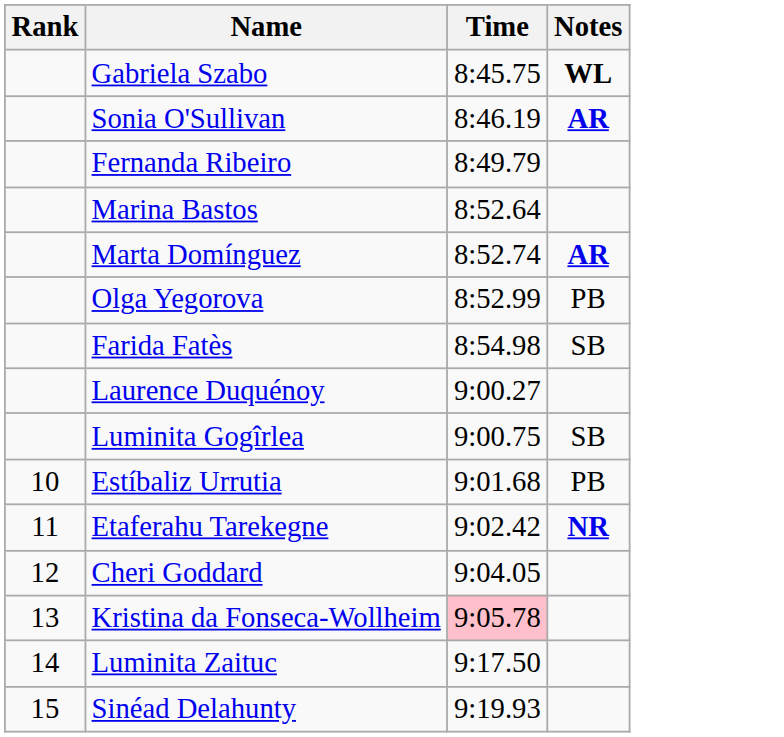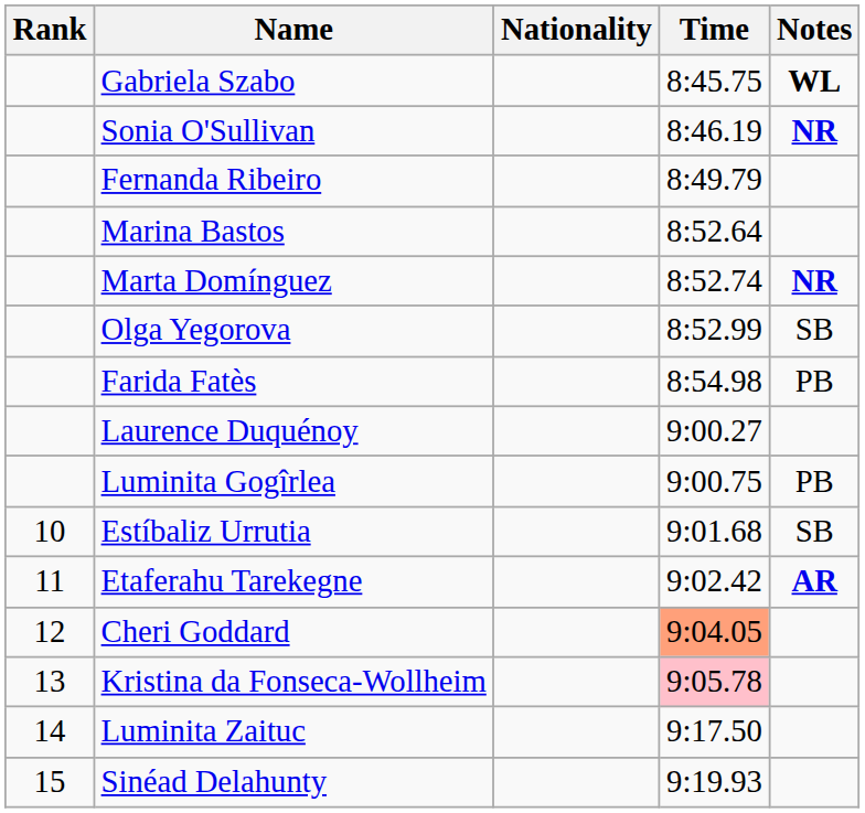+ column: Nationality
Sonia O'Sullivan | Notes: AR -> NR
Marta Domínguez | Notes: AR -> NR
Olga Yegorova | Notes: PB -> SB
Farida Fatès | Notes: SB -> PB
Luminita Gogîrlea | Notes: SB -> PB
Estíbaliz Urrutia | Notes: PB -> SB
Etaferahu Tarekegne | Notes: NR -> AR
Cheri Goddard | Time: no background -> lightsalmon background
